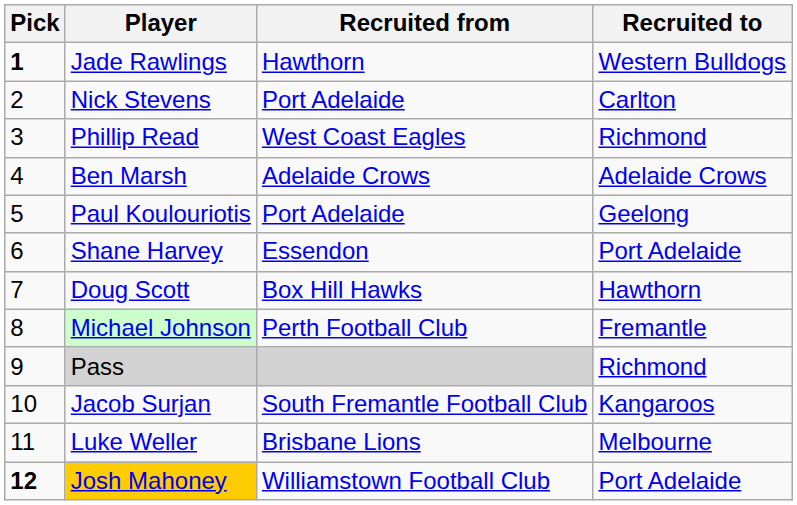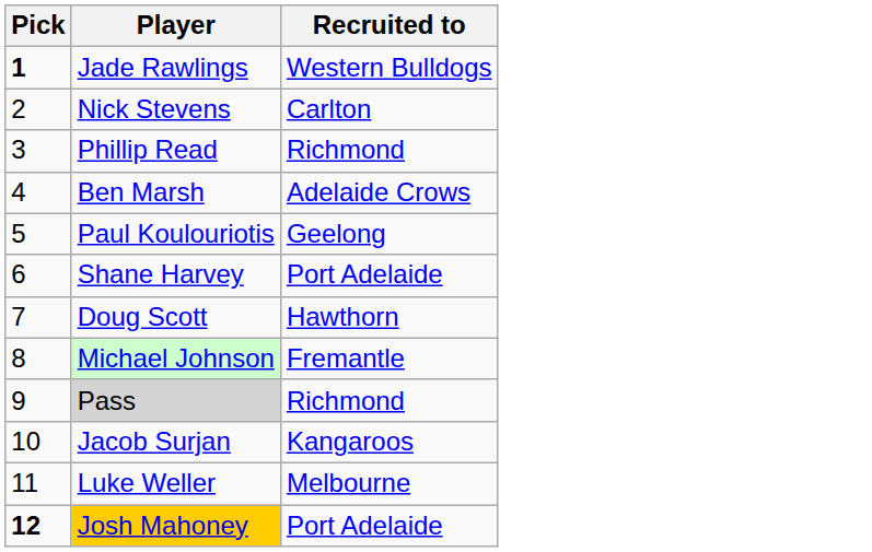- column: Recruited from | Hawthorn | Port Adelaide | West Coast Eagles | Adelaide Crows | Port Adelaide | Essendon | Box Hill Hawks | Perth Football Club | South Fremantle Football Club | Brisbane Lions | Williamstown Football Club
